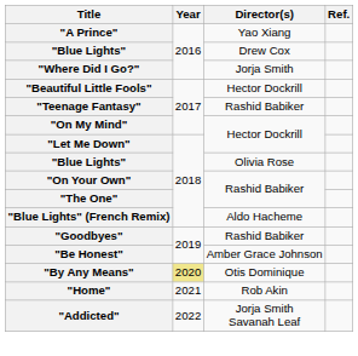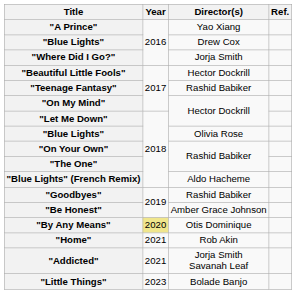"Addicted" | Year: 2022 -> 2021
+ row: "Little Things" | 2023 | Bolade Banjo
